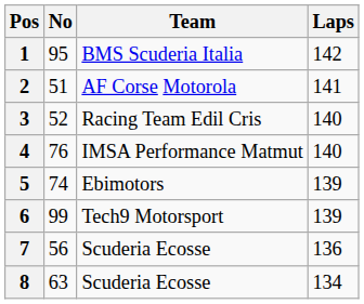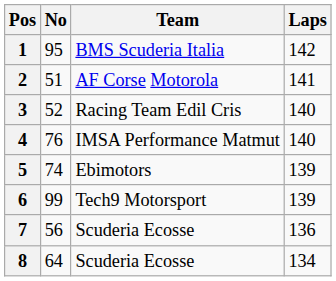8 | No: 63 -> 64
